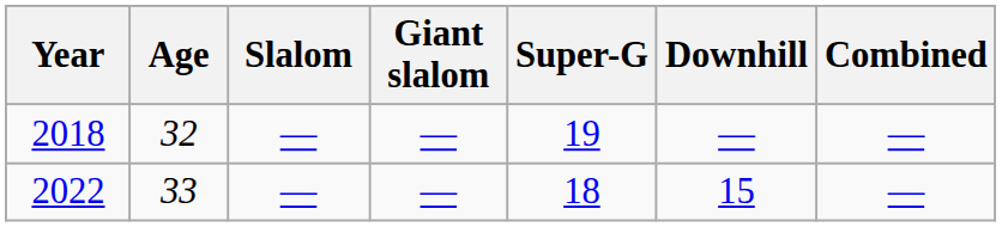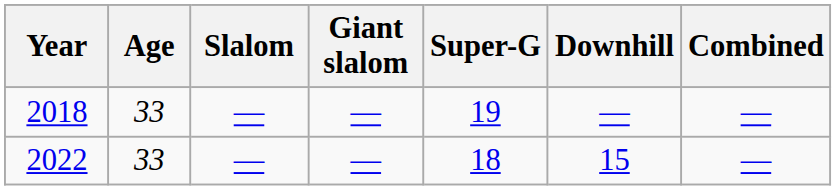2018 | Age: 32 -> 33
